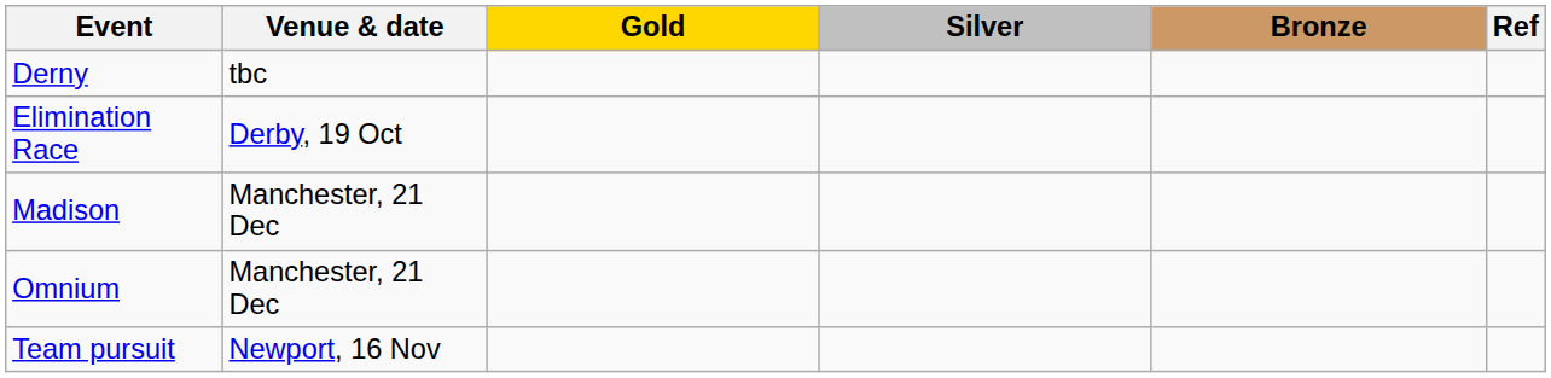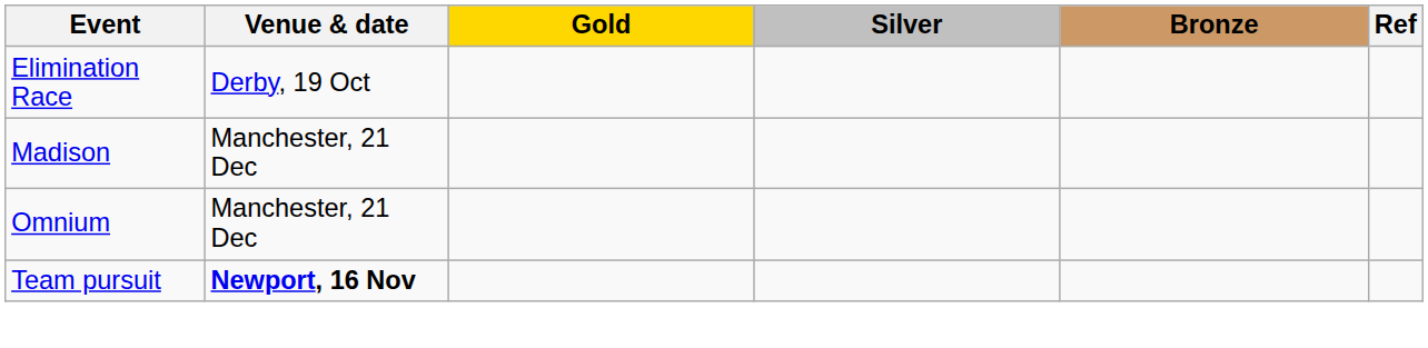- row: Derny | tbc
Team pursuit | Venue & date: normal -> bold
